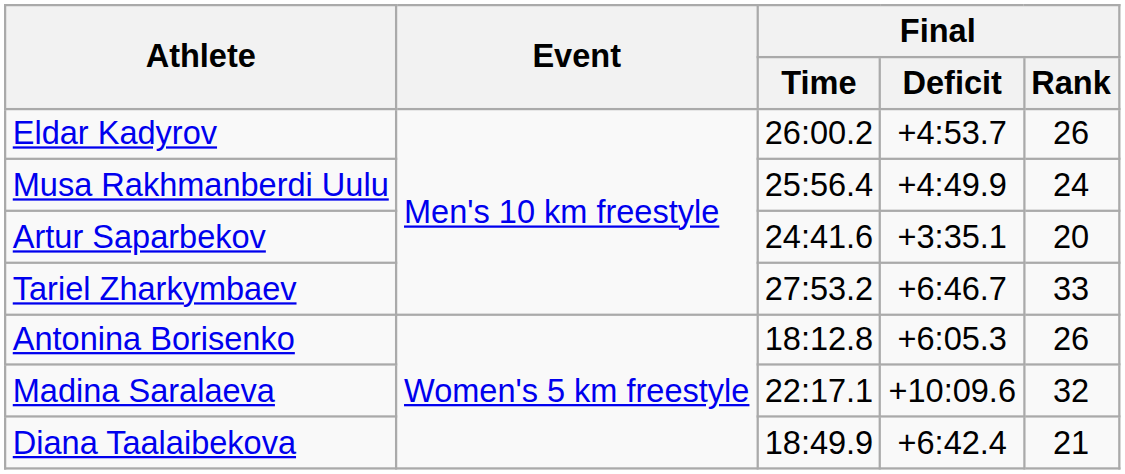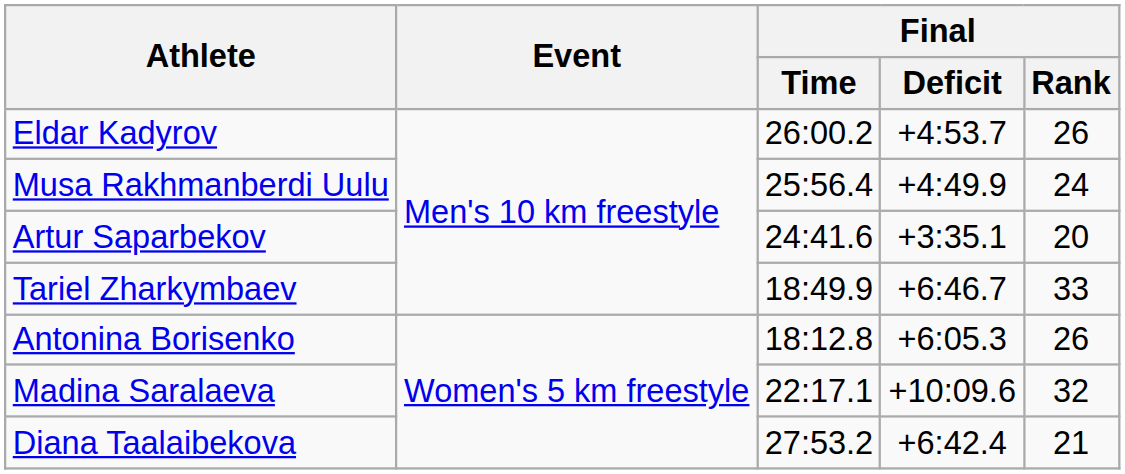Tariel Zharkymbaev | Final / Time: 27:53.2 -> 18:49.9
Diana Taalaibekova | Final / Time: 18:49.9 -> 27:53.2
